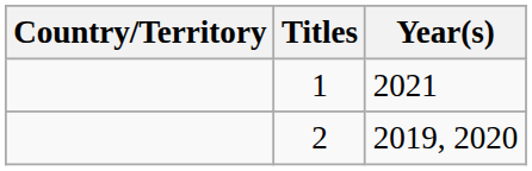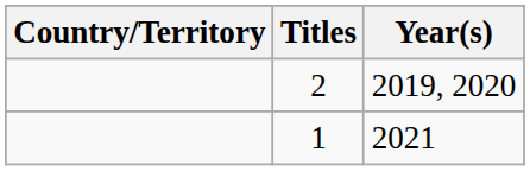rows swapped: 2 <-> 1
